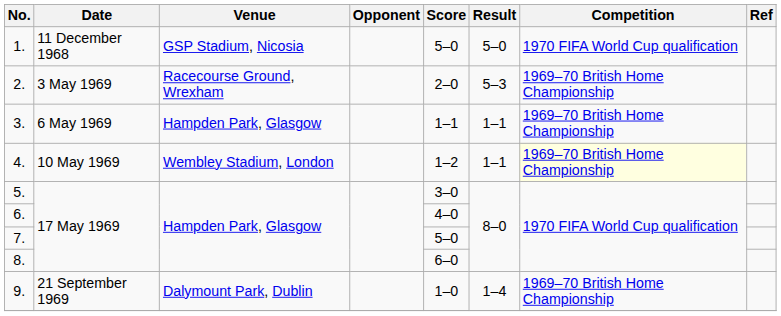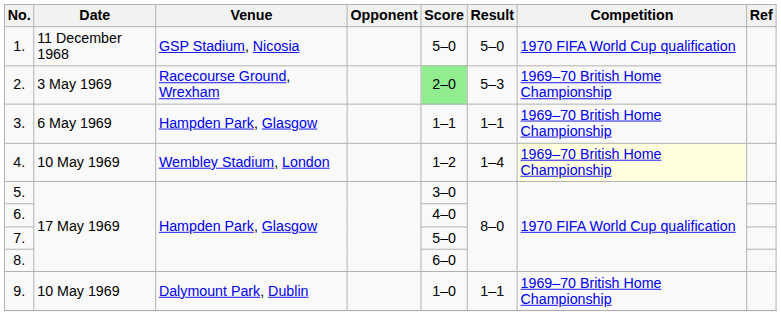2. | Score: no background -> lightgreen background
4. | Result: 1–1 -> 1–4
9. | Date: 21 September 1969 -> 10 May 1969
9. | Result: 1–4 -> 1–1
